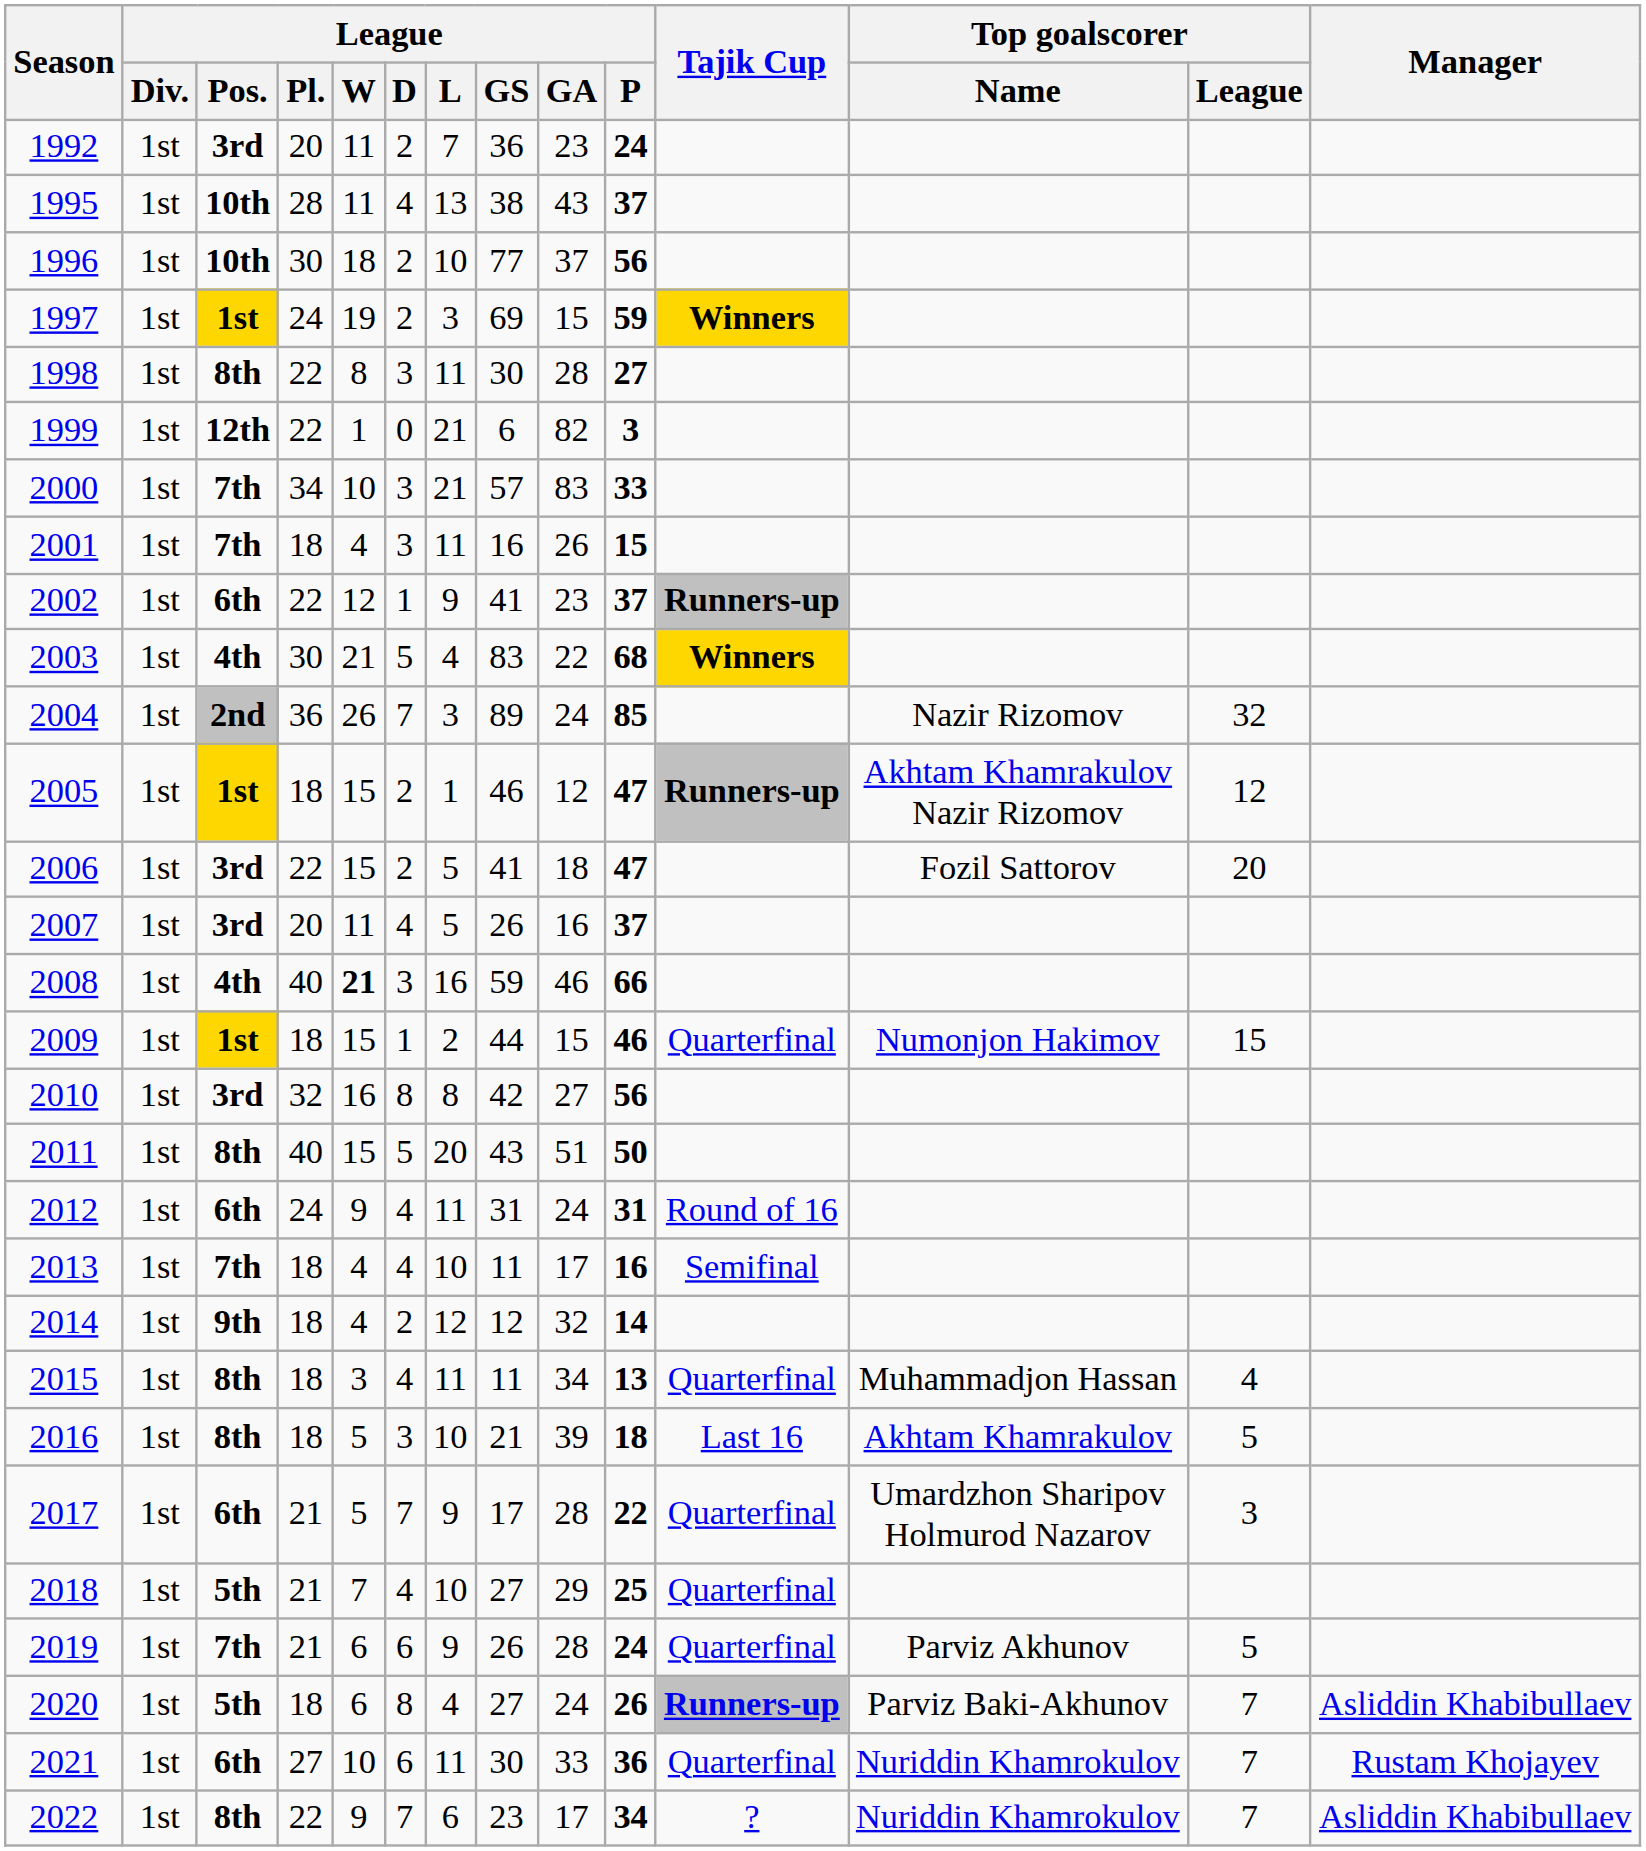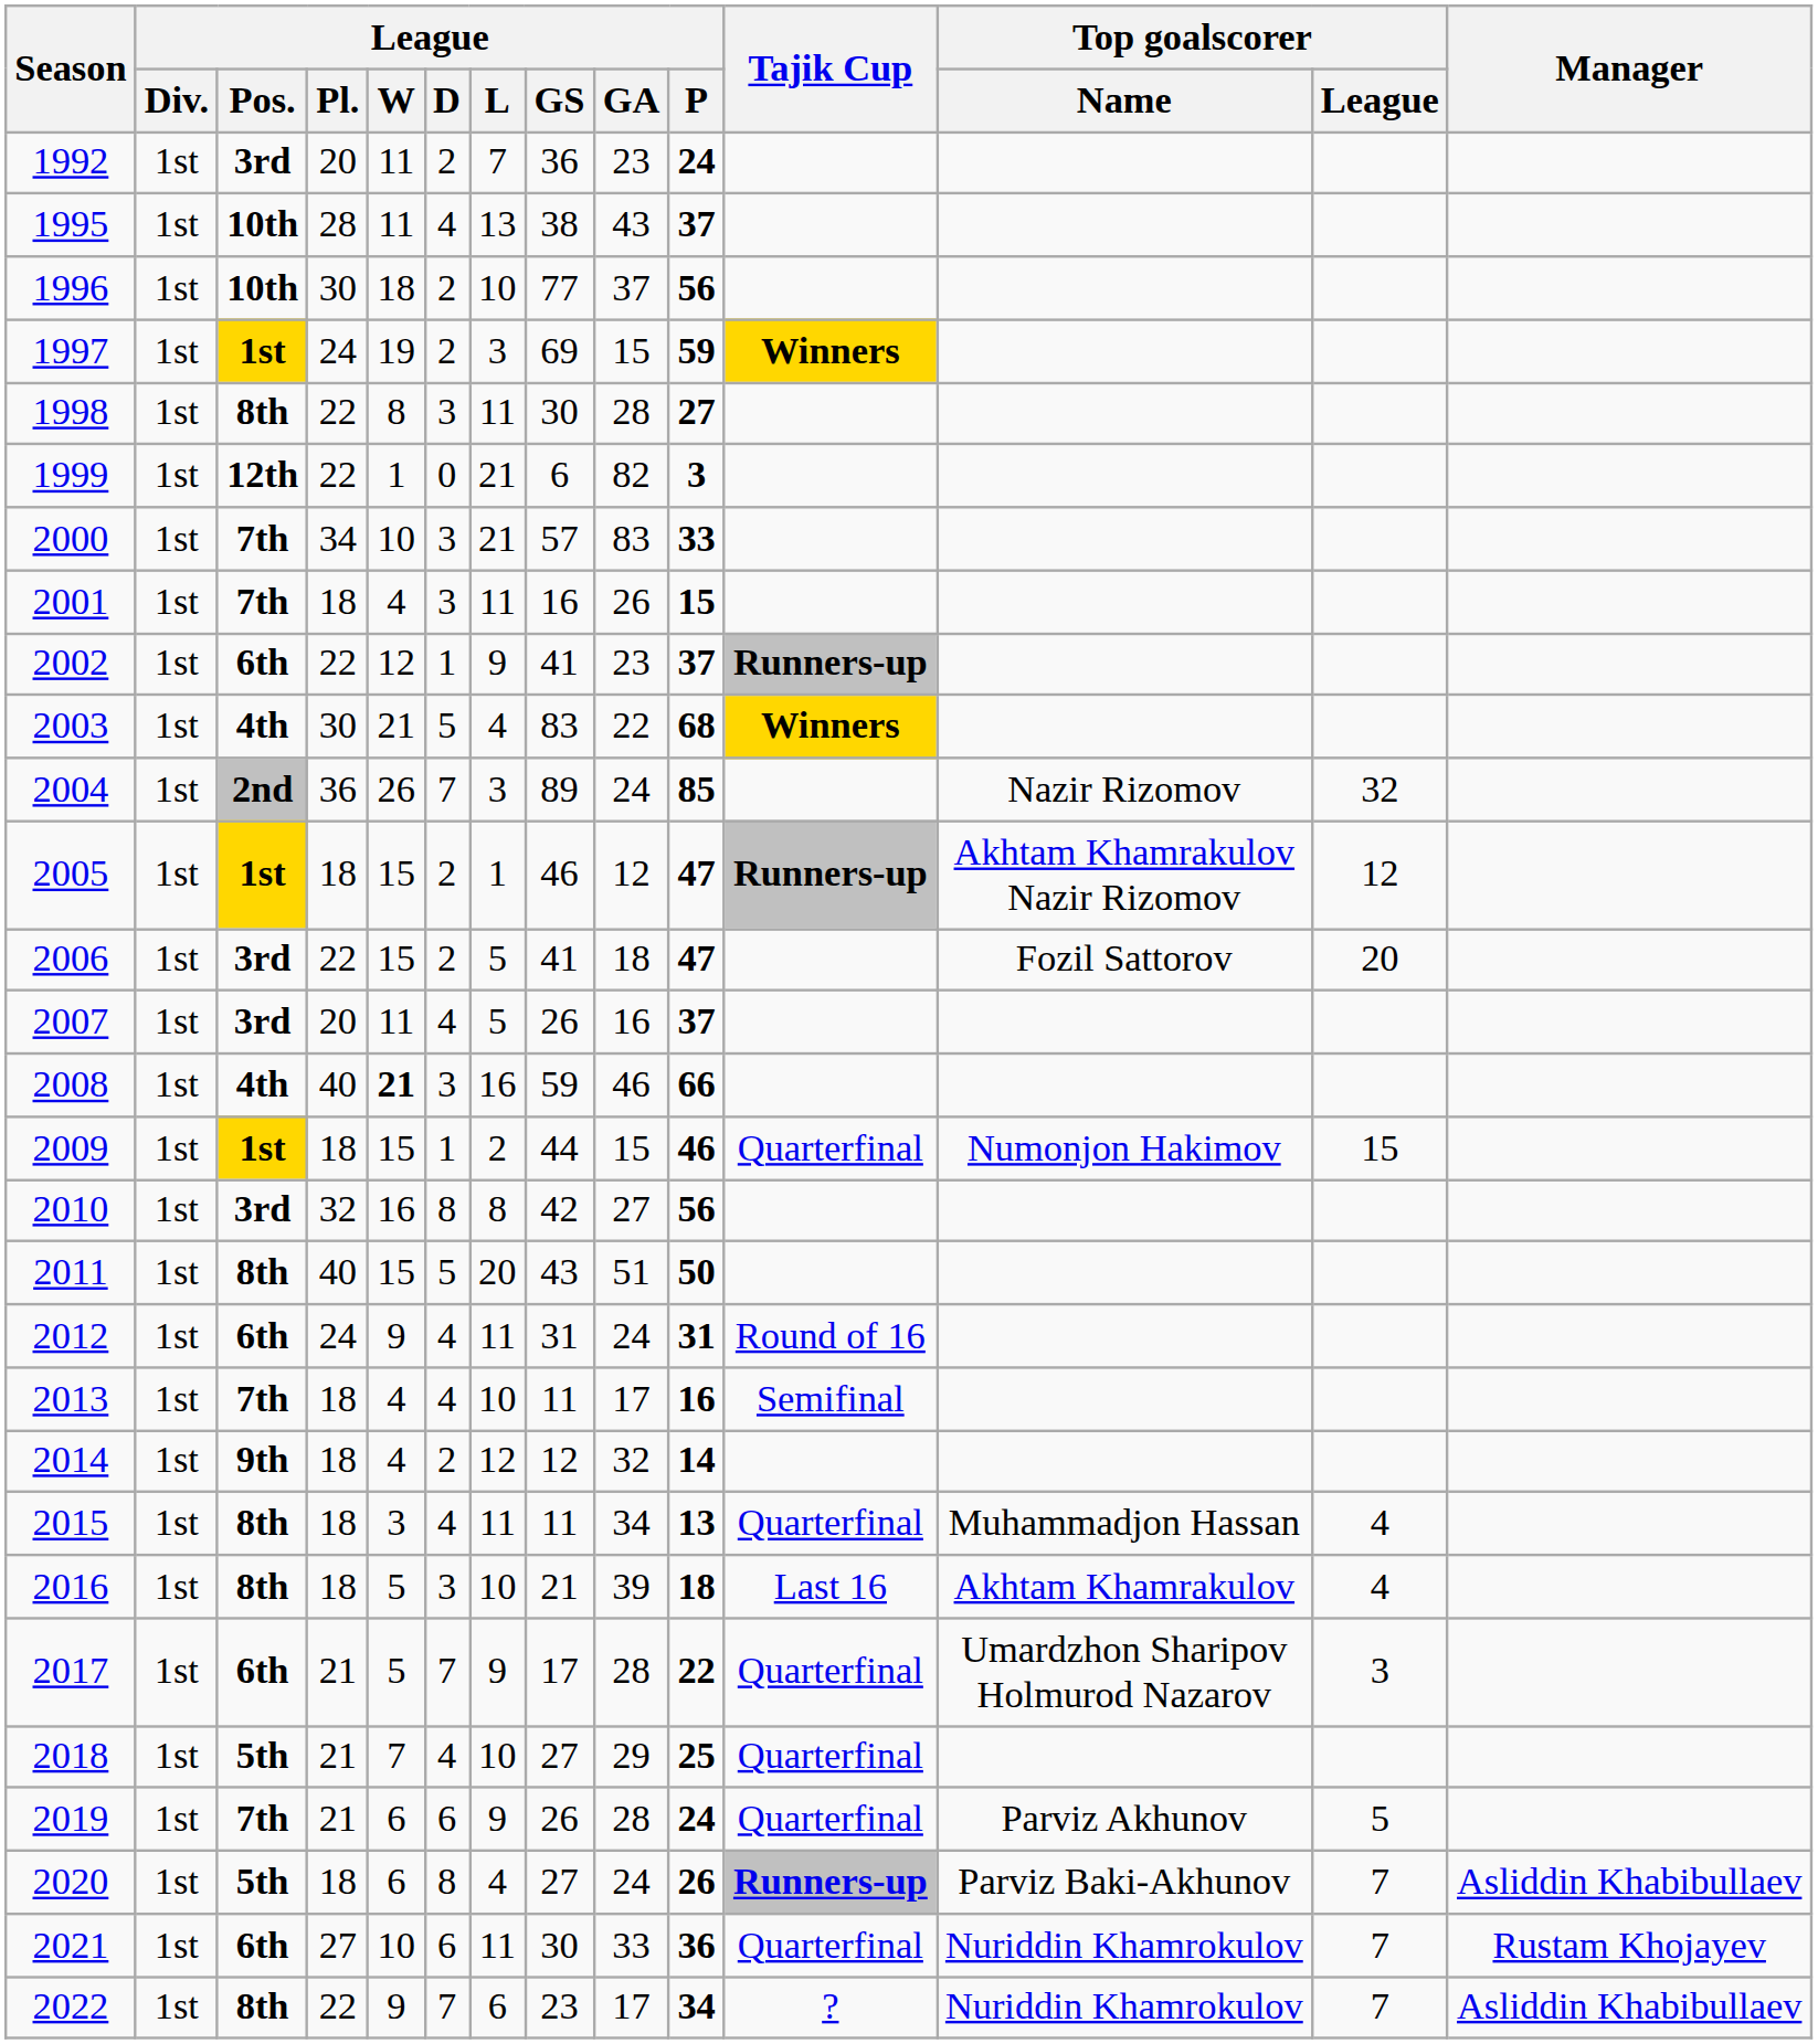2016 | Top goalscorer / League: 5 -> 4
